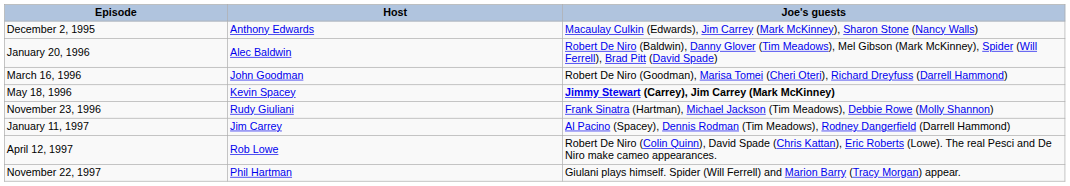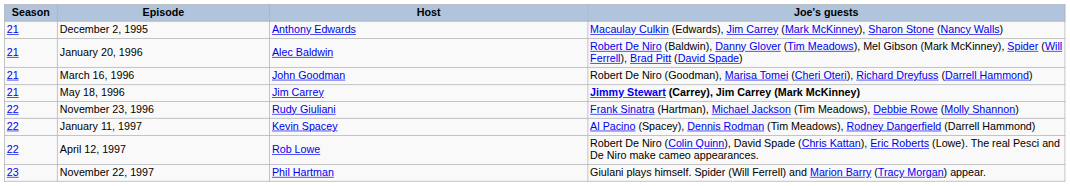+ column: Season | 21 | 21 | 21 | 21 | 22 | 22 | 22 | 23
May 18, 1996 | Host: Kevin Spacey -> Jim Carrey
January 11, 1997 | Host: Jim Carrey -> Kevin Spacey
